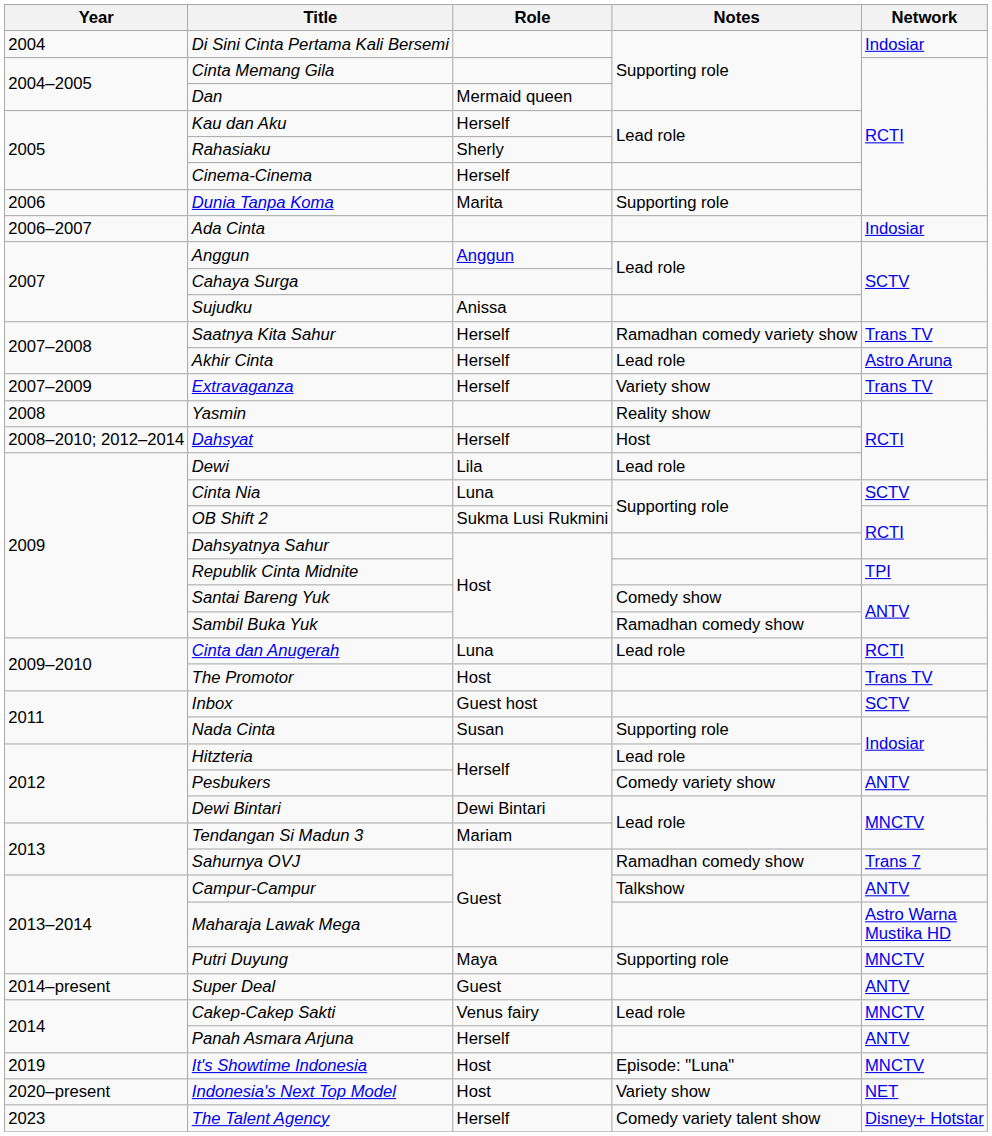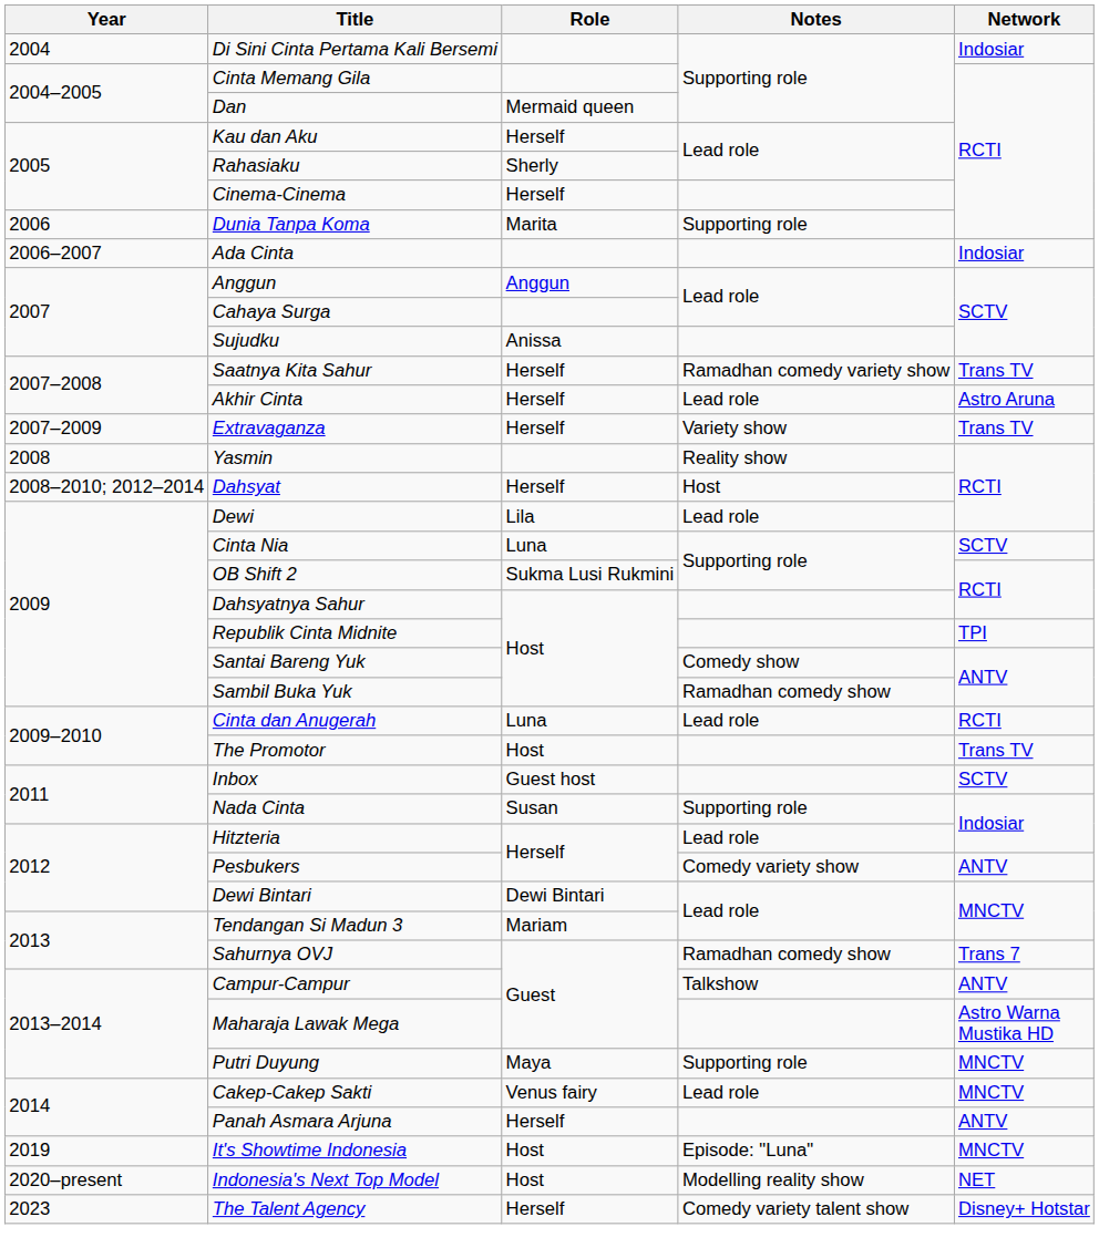- row: 2014–present | Super Deal | Guest | ANTV
Indonesia's Next Top Model | Notes: Variety show -> Modelling reality show
